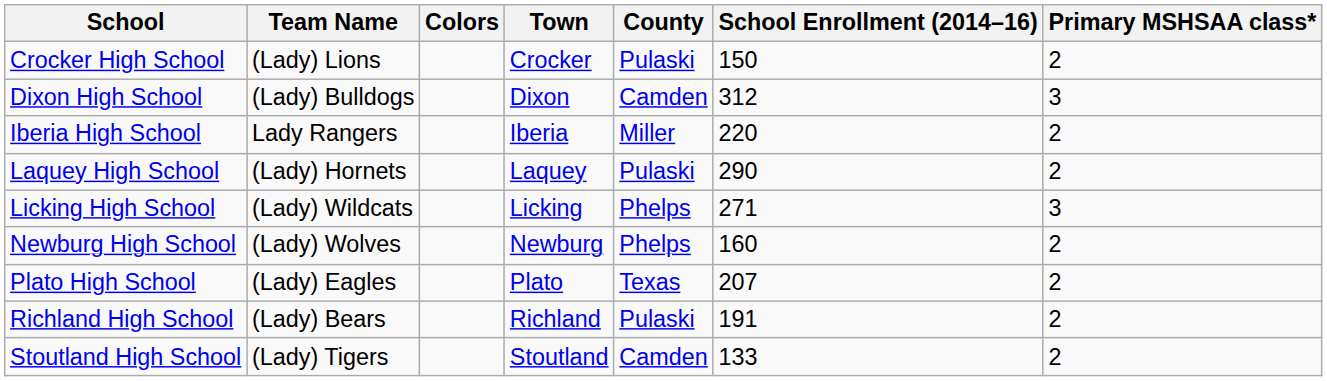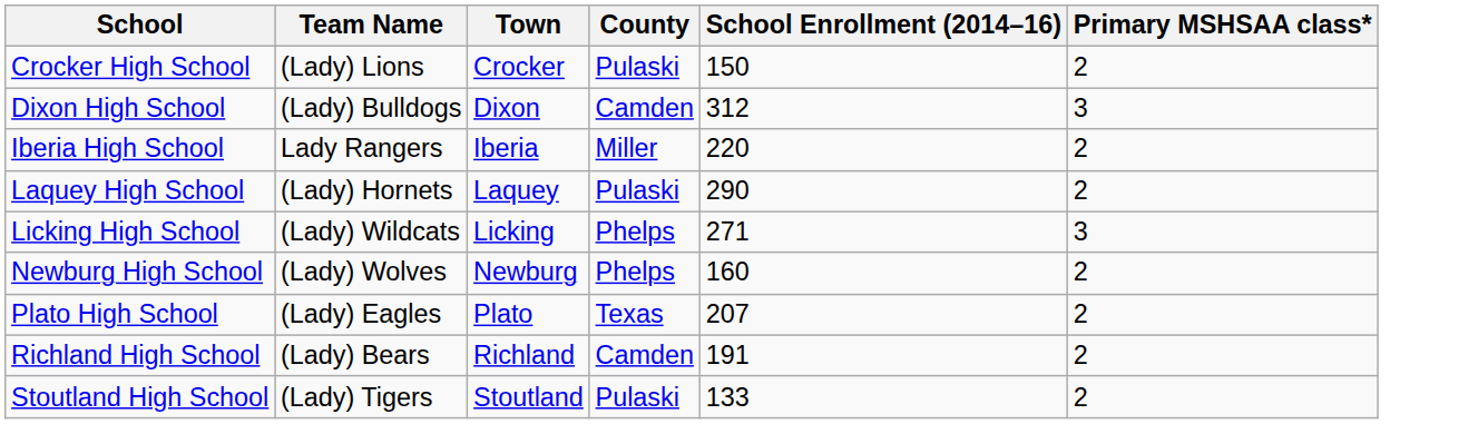- column: Colors
Richland High School | County: Pulaski -> Camden
Stoutland High School | County: Camden -> Pulaski
